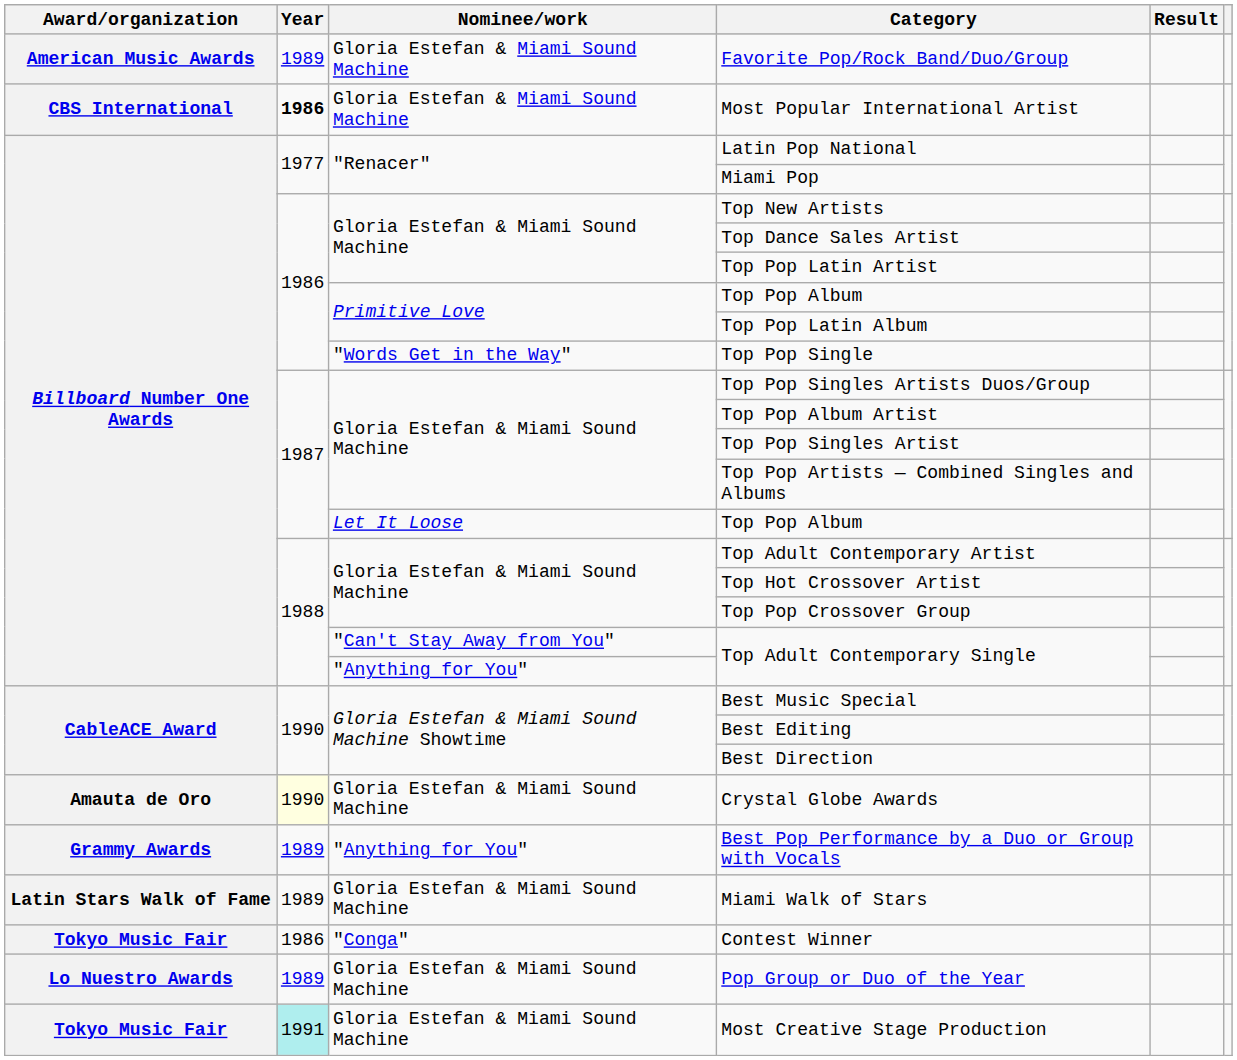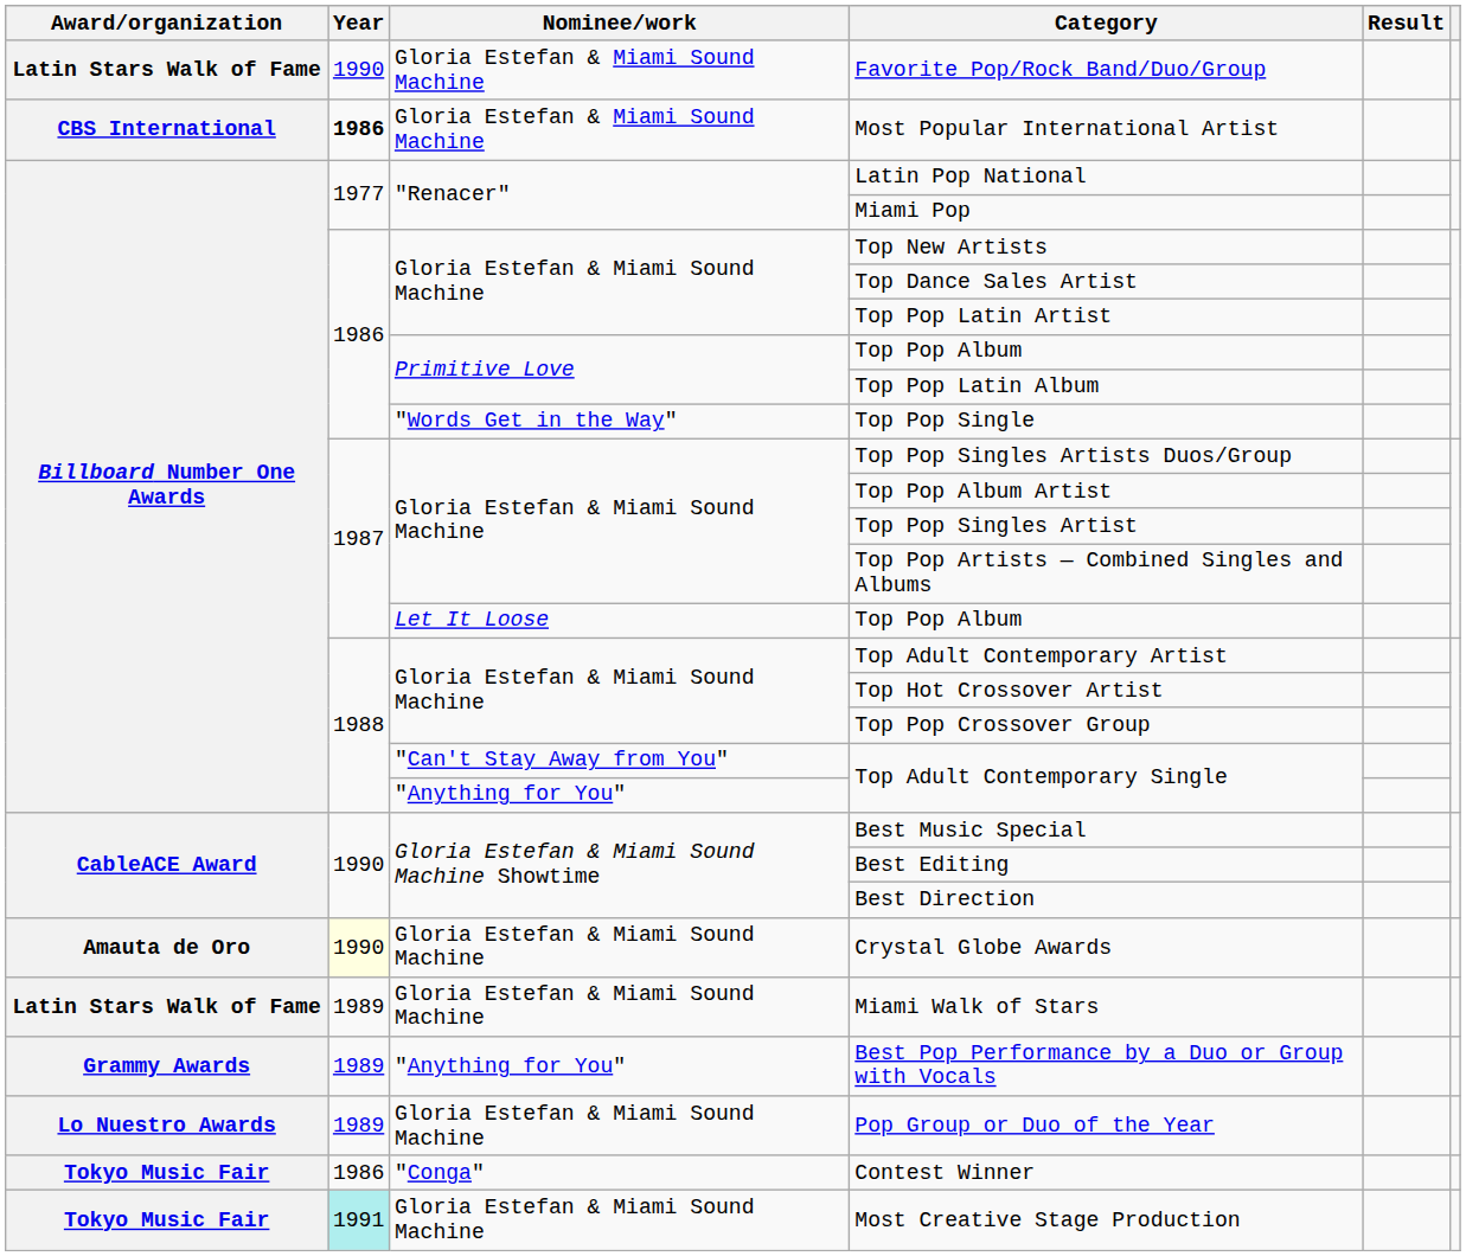Favorite Pop/Rock Band/Duo/Group | Award/organization: American Music Awards -> Latin Stars Walk of Fame
Favorite Pop/Rock Band/Duo/Group | Year: 1989 -> 1990
rows swapped: Best Pop Performance by a Duo or Group with Vocals <-> Miami Walk of Stars
rows swapped: Pop Group or Duo of the Year <-> Contest Winner
